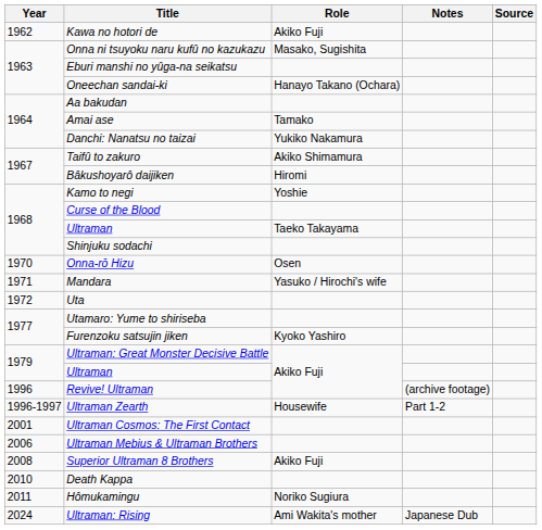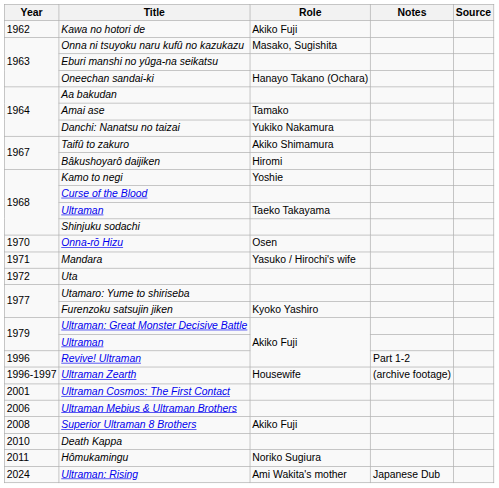Revive! Ultraman | Notes: (archive footage) -> Part 1-2
Ultraman Zearth | Notes: Part 1-2 -> (archive footage)
